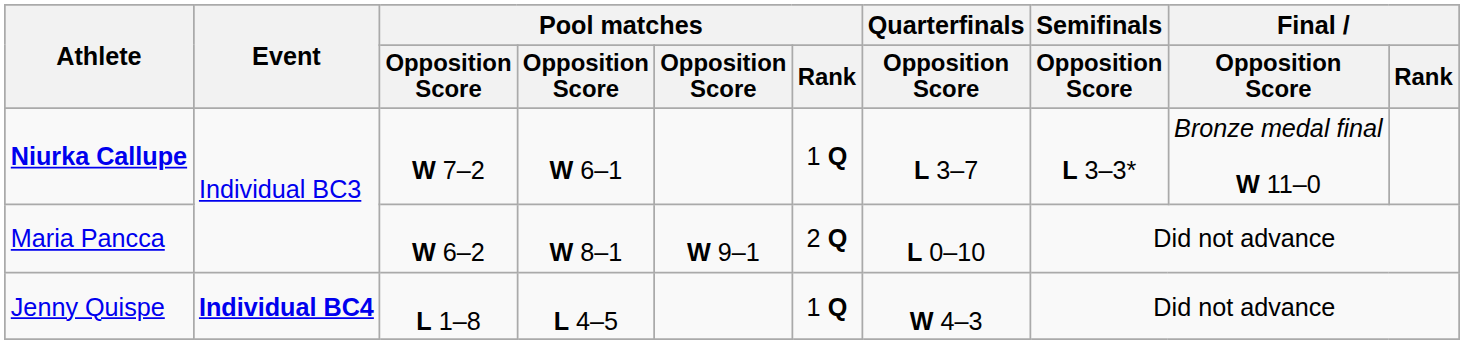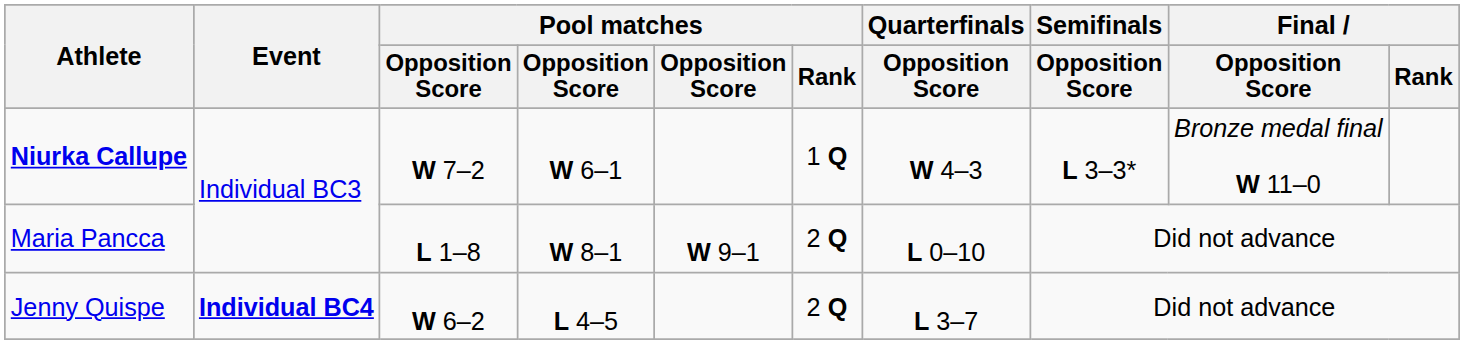Niurka Callupe | Quarterfinals / Opposition Score: L 3–7 -> W 4–3
Maria Pancca | column 3: W 6–2 -> L 1–8
Jenny Quispe | column 3: L 1–8 -> W 6–2
Jenny Quispe | Pool matches / Rank: 1 Q -> 2 Q
Jenny Quispe | Quarterfinals / Opposition Score: W 4–3 -> L 3–7
